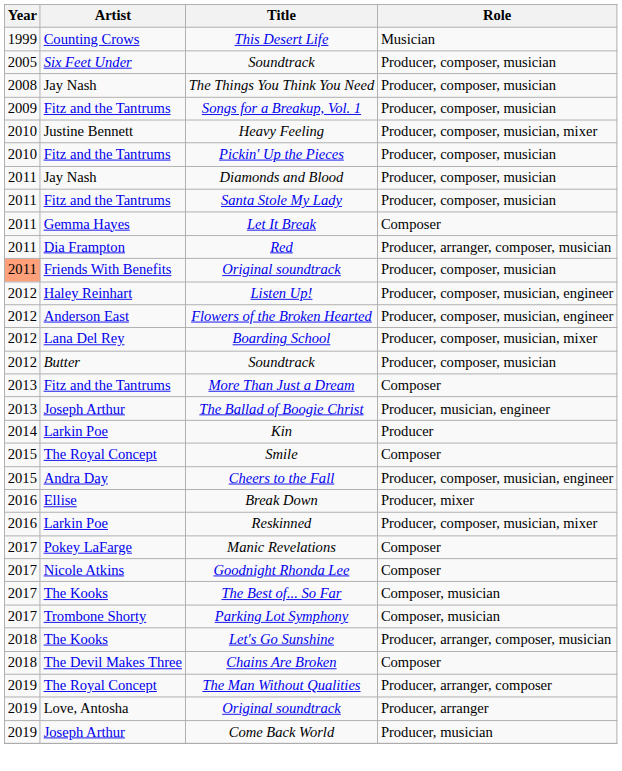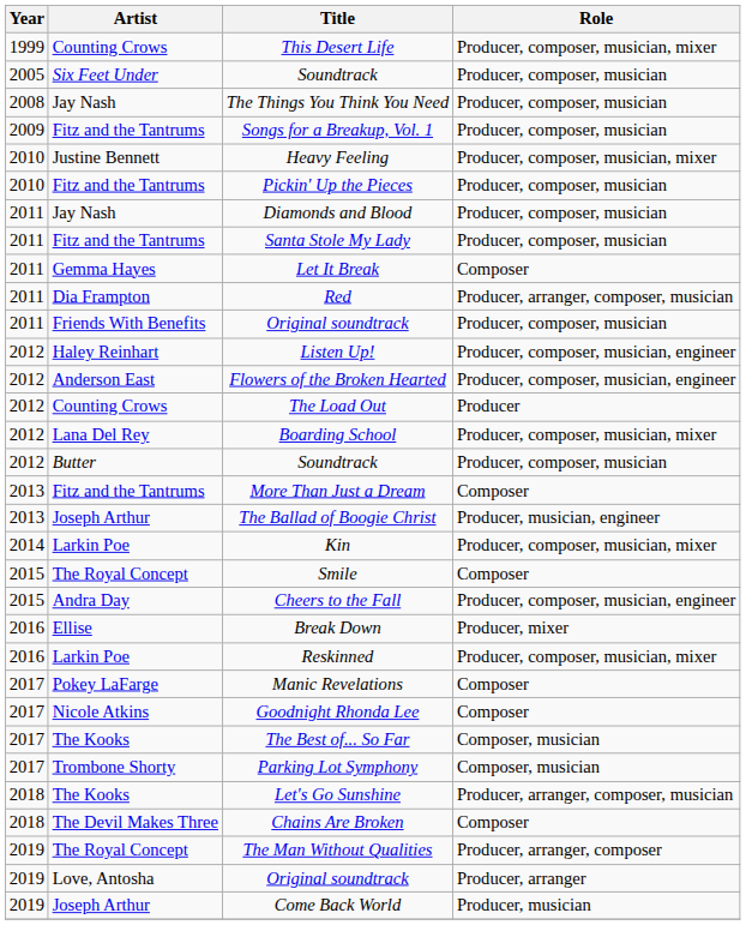This Desert Life | Role: Musician -> Producer, composer, musician, mixer
Friends With Benefits / Original soundtrack | Year: lightsalmon background -> no background
+ row: 2012 | Counting Crows | The Load Out | Producer
Kin | Role: Producer -> Producer, composer, musician, mixer
